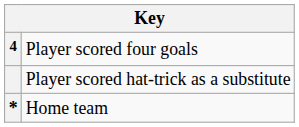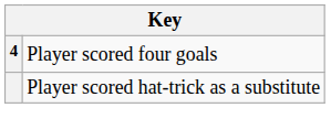- row: * | Home team
